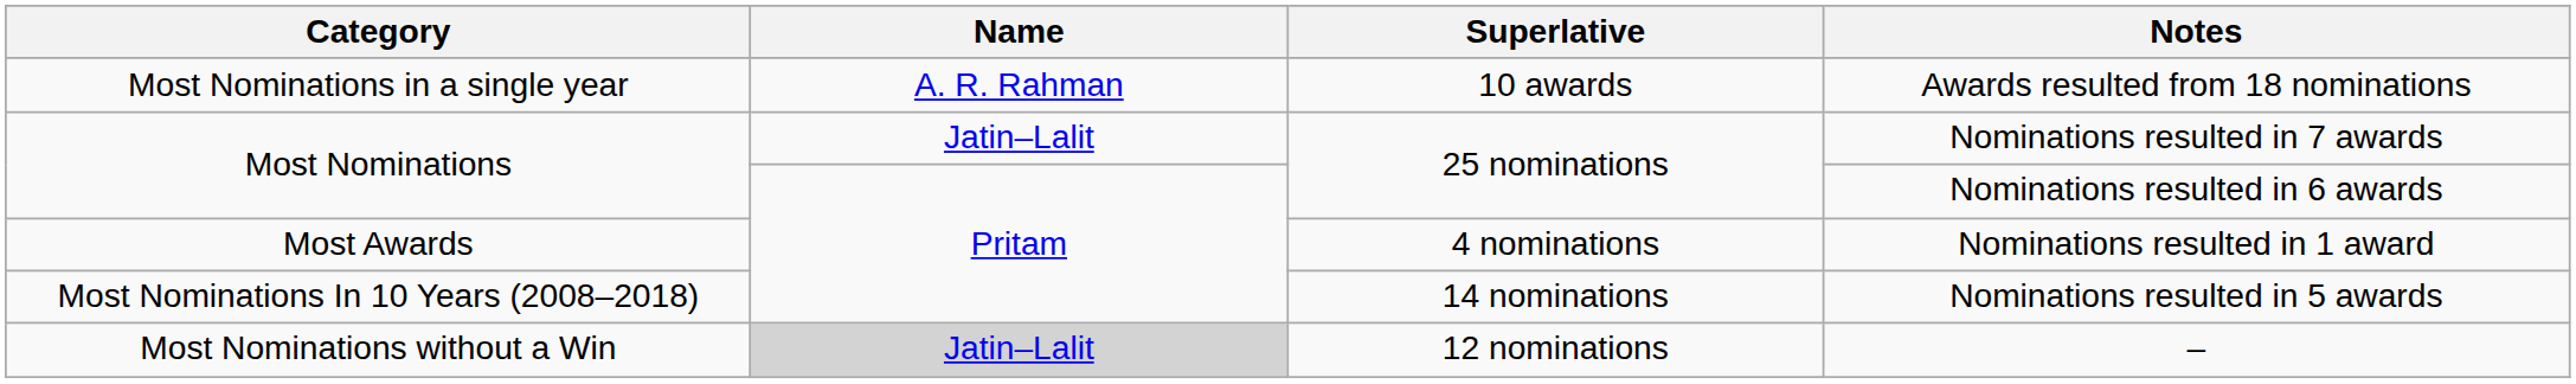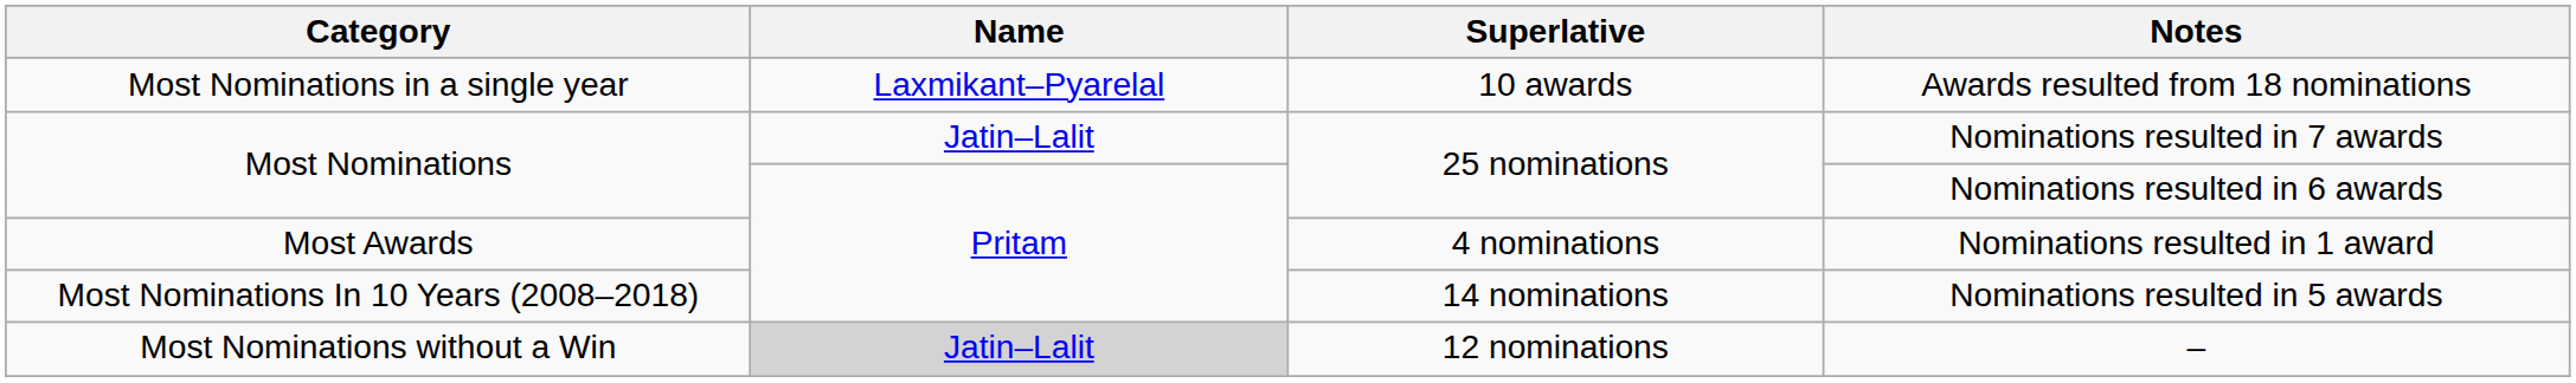Awards resulted from 18 nominations | Name: A. R. Rahman -> Laxmikant–Pyarelal
